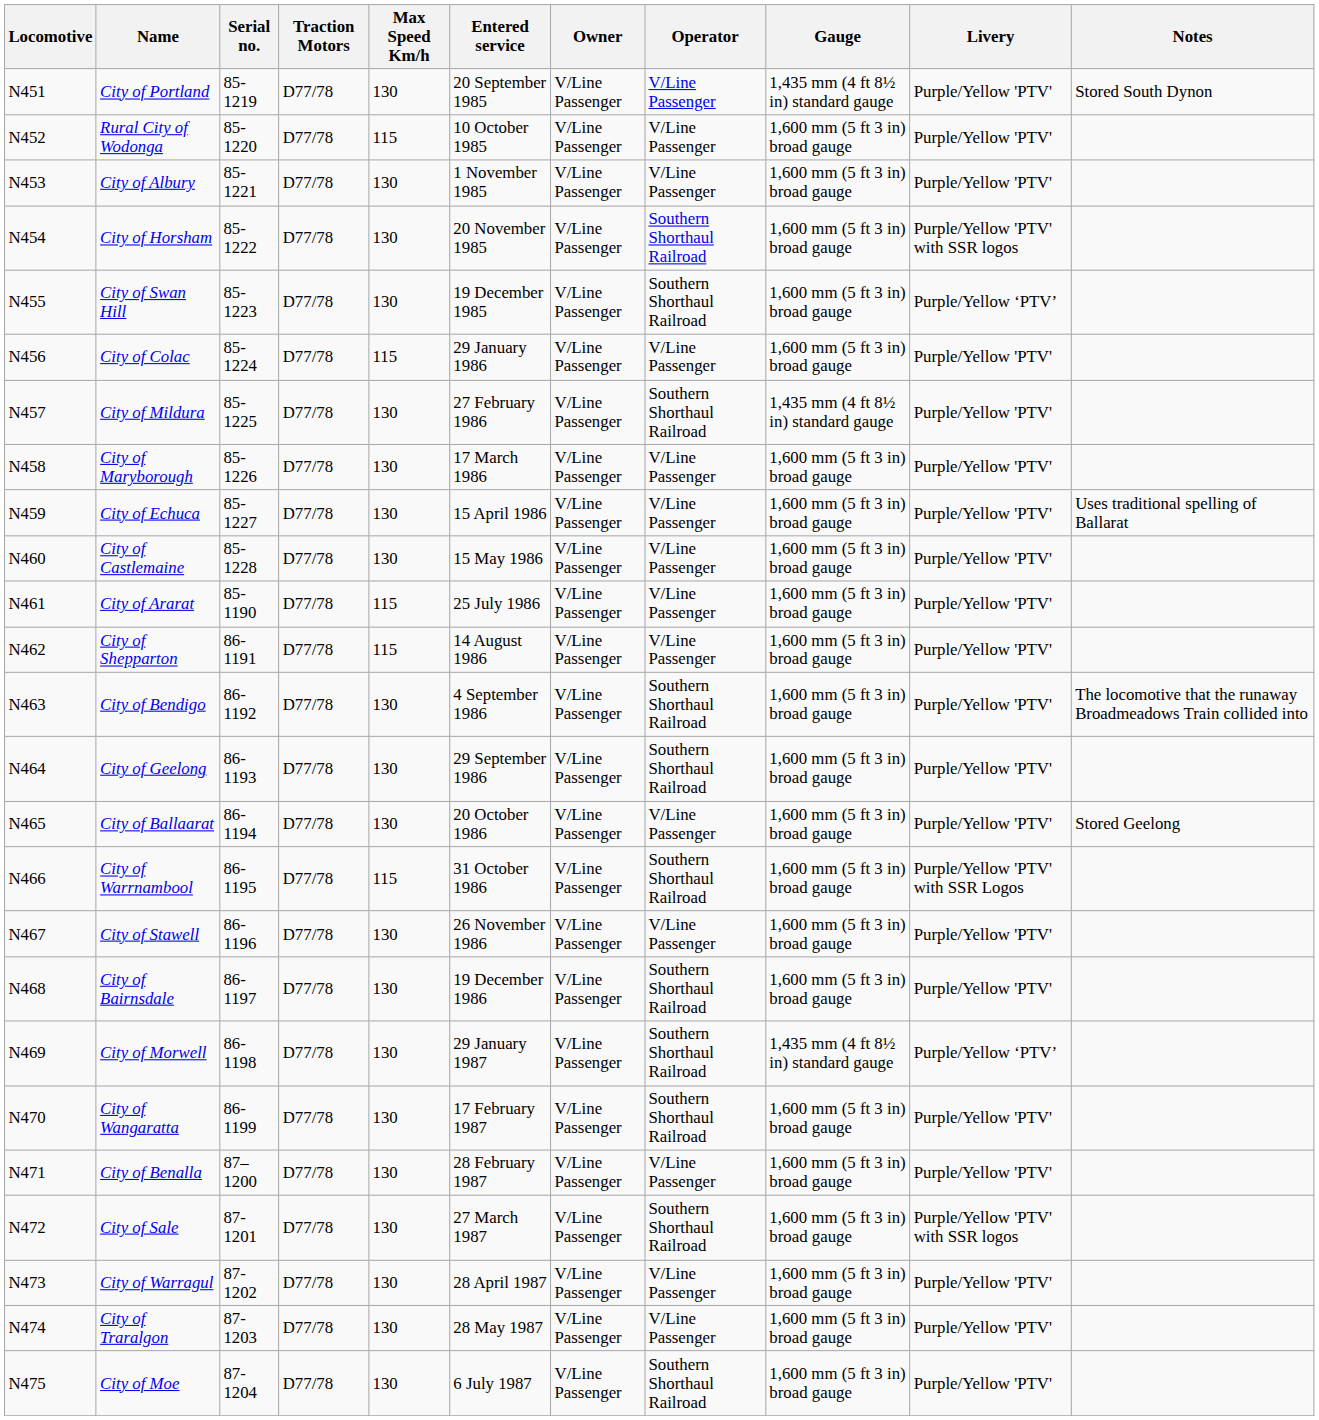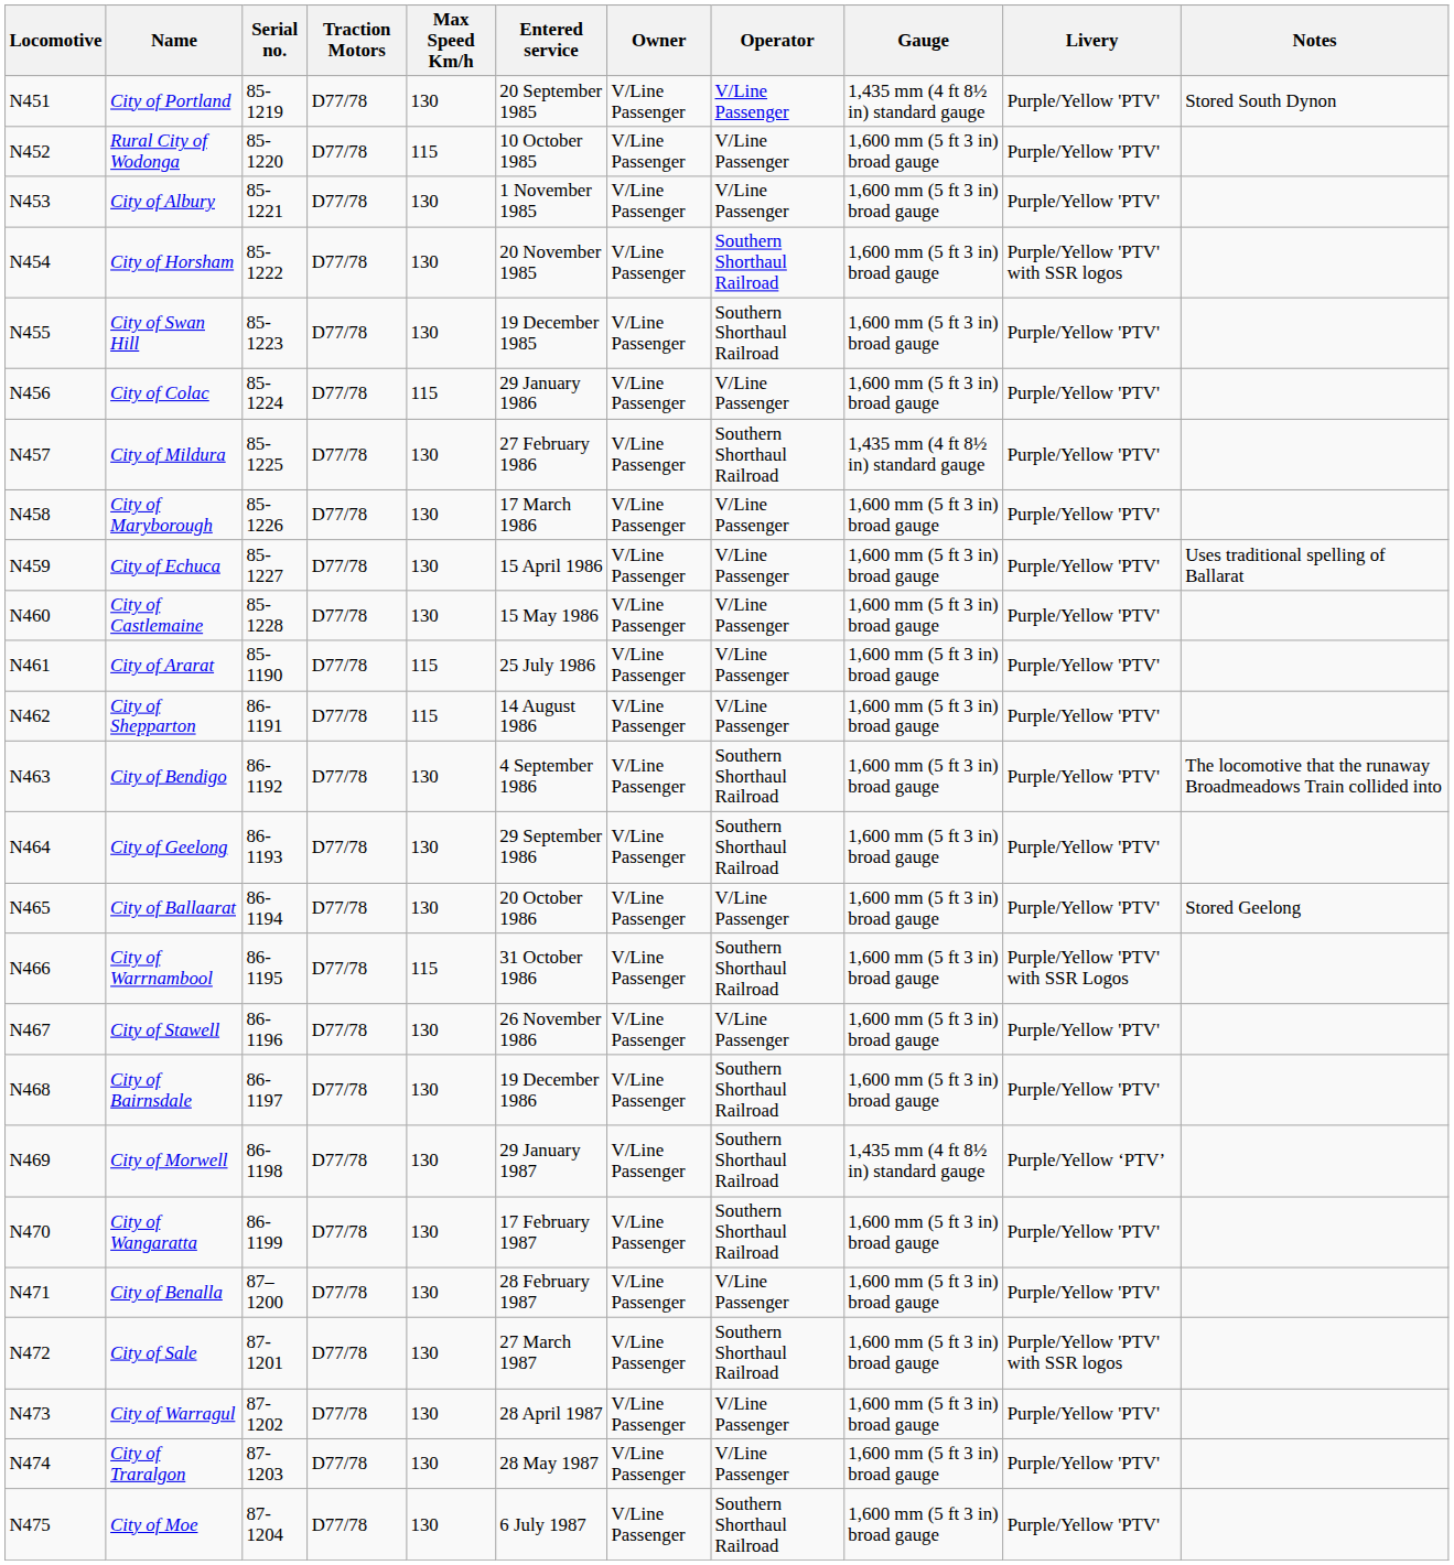City of Swan Hill | Livery: Purple/Yellow ‘PTV’ -> Purple/Yellow 'PTV'
